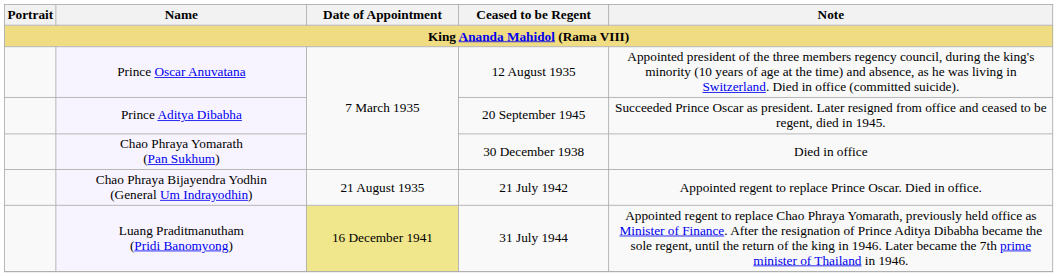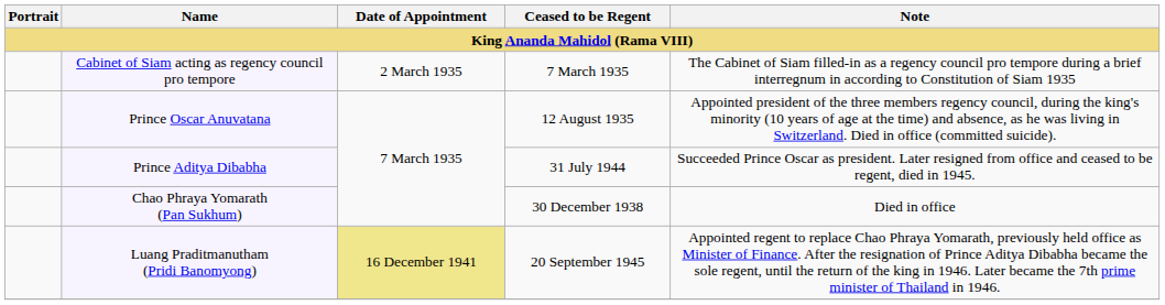+ row: Cabinet of Siam acting as regency council pro tempore | 2 March 1935 | 7 March 1935 | The Cabinet of Siam filled-in as a regency council pro tempore during a brief interregnum in according to Constitution of Siam 1935
Prince Aditya Dibabha | Ceased to be Regent: 20 September 1945 -> 31 July 1944
- row: Chao Phraya Bijayendra Yodhin (General Um Indrayodhin) | 21 August 1935 | 21 July 1942 | Appointed regent to replace Prince Oscar. Died in office.
Luang Praditmanutham (Pridi Banomyong) | Ceased to be Regent: 31 July 1944 -> 20 September 1945
